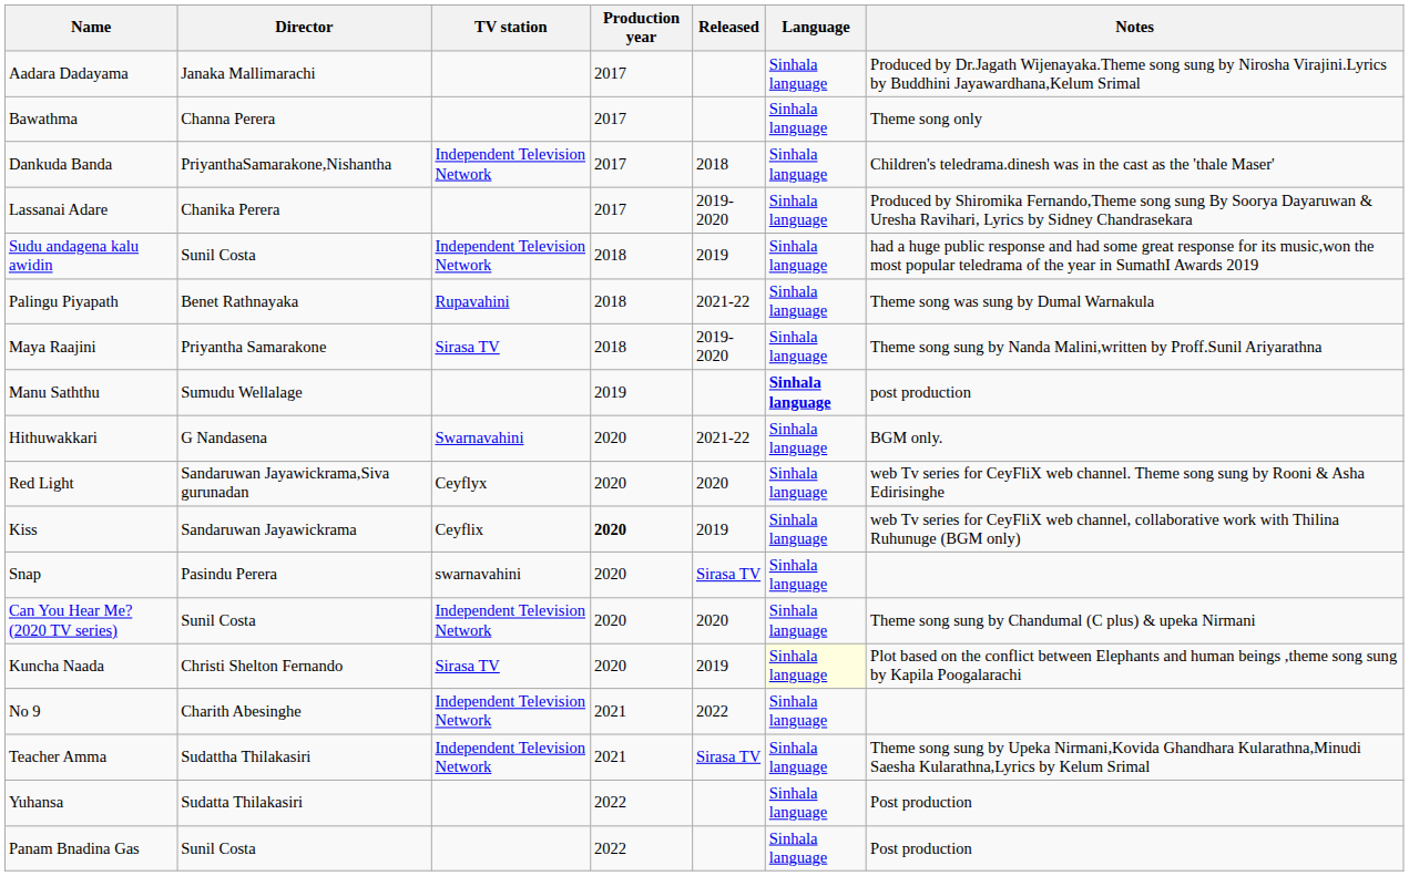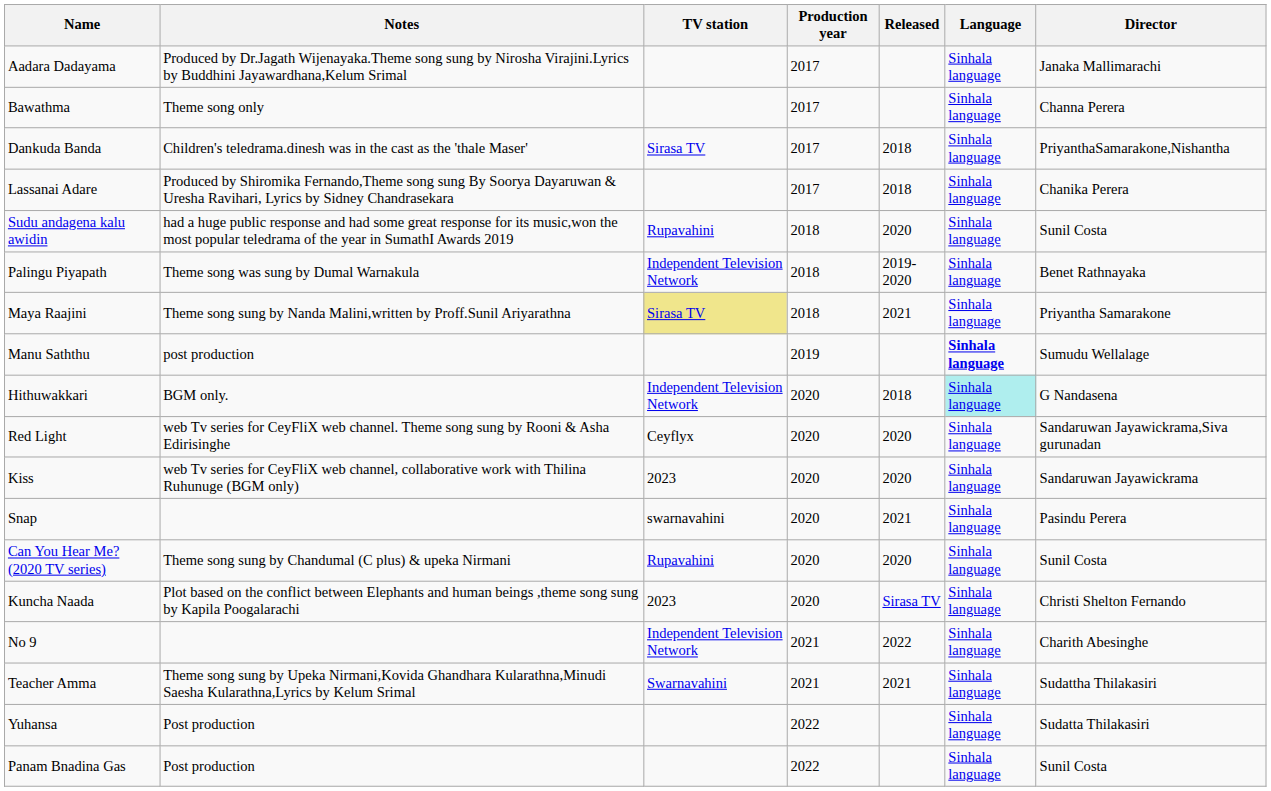columns swapped: Director <-> Notes
Dankuda Banda | TV station: Independent Television Network -> Sirasa TV
Lassanai Adare | Released: 2019-2020 -> 2018
Sudu andagena kalu awidin | TV station: Independent Television Network -> Rupavahini
Sudu andagena kalu awidin | Released: 2019 -> 2020
Palingu Piyapath | TV station: Rupavahini -> Independent Television Network
Palingu Piyapath | Released: 2021-22 -> 2019-2020
Maya Raajini | TV station: no background -> khaki background
Maya Raajini | Released: 2019-2020 -> 2021
Hithuwakkari | TV station: Swarnavahini -> Independent Television Network
Hithuwakkari | Released: 2021-22 -> 2018
Hithuwakkari | Language: no background -> paleturquoise background
Kiss | TV station: Ceyflix -> 2023
Kiss | Production year: bold -> normal
Kiss | Released: 2019 -> 2020
Snap | Released: Sirasa TV -> 2021
Can You Hear Me? (2020 TV series) | TV station: Independent Television Network -> Rupavahini
Kuncha Naada | TV station: Sirasa TV -> 2023
Kuncha Naada | Released: 2019 -> Sirasa TV
Kuncha Naada | Language: lightyellow background -> no background
Teacher Amma | TV station: Independent Television Network -> Swarnavahini
Teacher Amma | Released: Sirasa TV -> 2021
